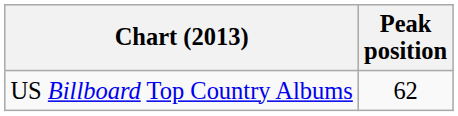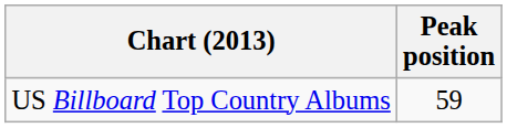US Billboard Top Country Albums | Peak position: 62 -> 59
